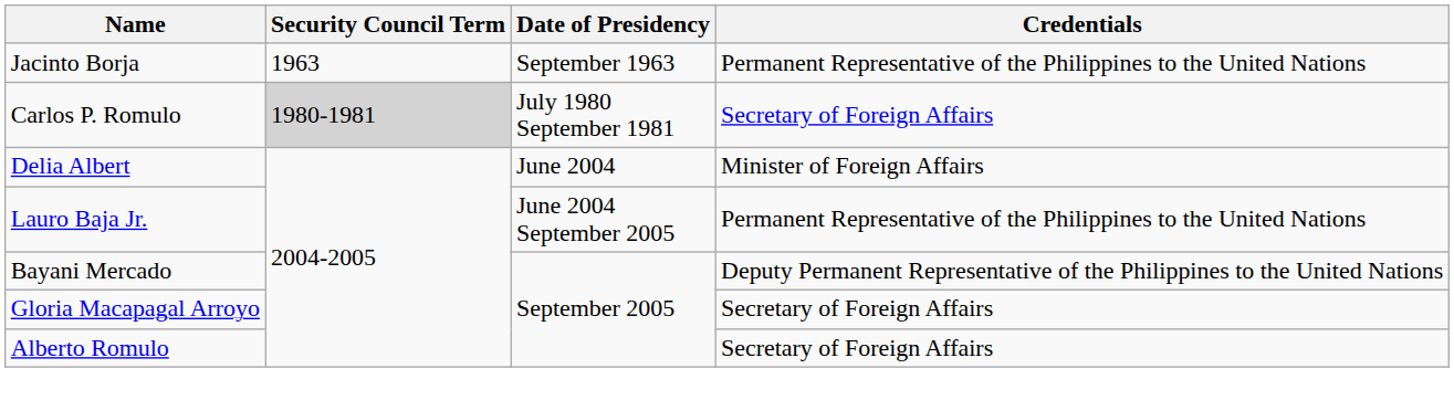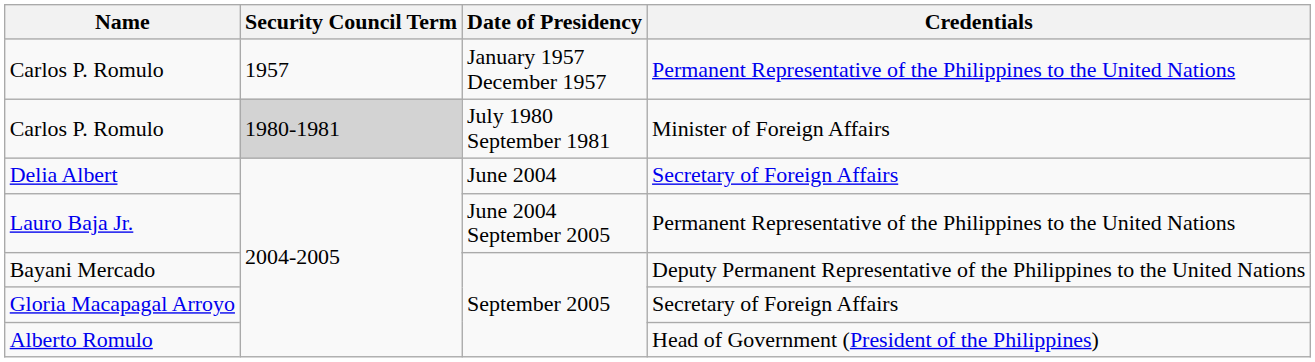+ row: Carlos P. Romulo | 1957 | January 1957 December 1957 | Permanent Representative of the Philippines to the United Nations
- row: Jacinto Borja | 1963 | September 1963 | Permanent Representative of the Philippines to the United Nations
Carlos P. Romulo / July 1980 September 1981 | Credentials: Secretary of Foreign Affairs -> Minister of Foreign Affairs
Delia Albert | Credentials: Minister of Foreign Affairs -> Secretary of Foreign Affairs
Alberto Romulo | Credentials: Secretary of Foreign Affairs -> Head of Government (President of the Philippines)
